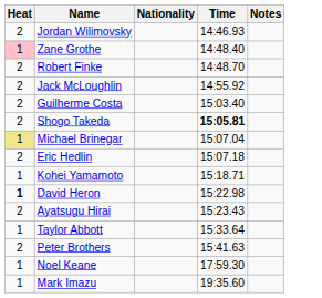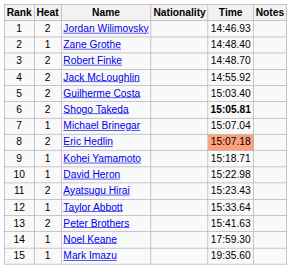+ column: Rank | 1 | 2 | 3 | 4 | 5 | 6 | 7 | 8 | 9 | 10 | 11 | 12 | 13 | 14 | 15
Zane Grothe | Heat: pink background -> no background
Michael Brinegar | Heat: khaki background -> no background
Eric Hedlin | Time: no background -> lightsalmon background
David Heron | Heat: bold -> normal
